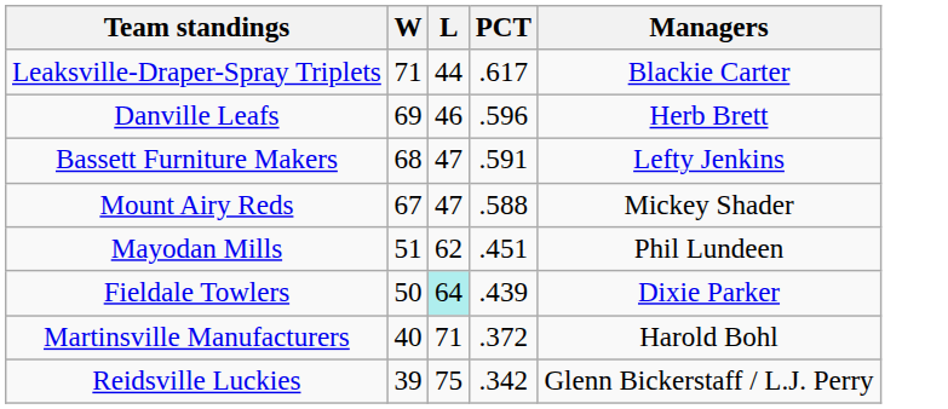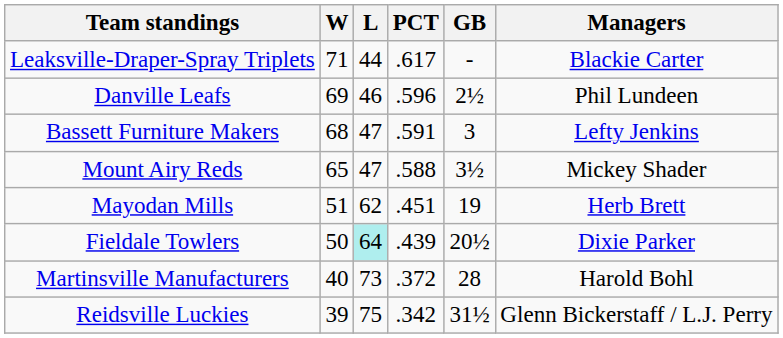+ column: GB | - | 2½ | 3 | 3½ | 19 | 20½ | 28 | 31½
Danville Leafs | Managers: Herb Brett -> Phil Lundeen
Mount Airy Reds | W: 67 -> 65
Mayodan Mills | Managers: Phil Lundeen -> Herb Brett
Martinsville Manufacturers | L: 71 -> 73
